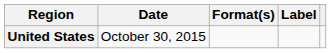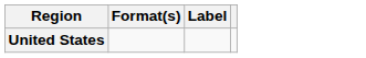- column: Date | October 30, 2015
